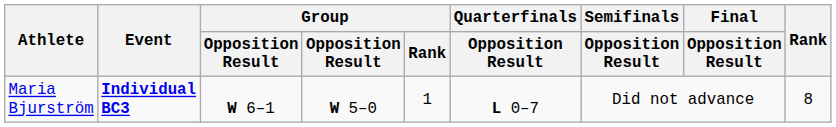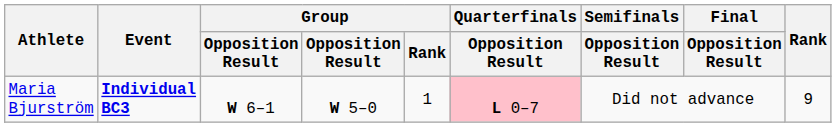Maria Bjurström | Quarterfinals / Opposition Result: no background -> pink background
Maria Bjurström | Rank: 8 -> 9
